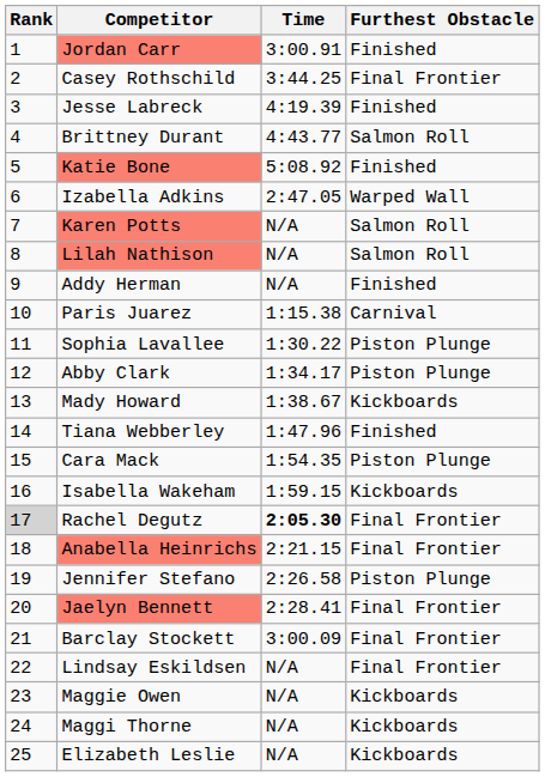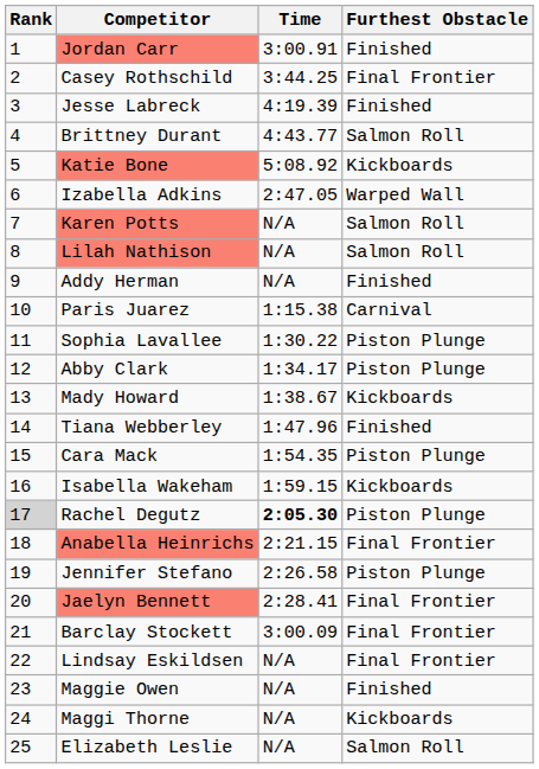Katie Bone | Furthest Obstacle: Finished -> Kickboards
Rachel Degutz | Furthest Obstacle: Final Frontier -> Piston Plunge
Maggie Owen | Furthest Obstacle: Kickboards -> Finished
Elizabeth Leslie | Furthest Obstacle: Kickboards -> Salmon Roll
